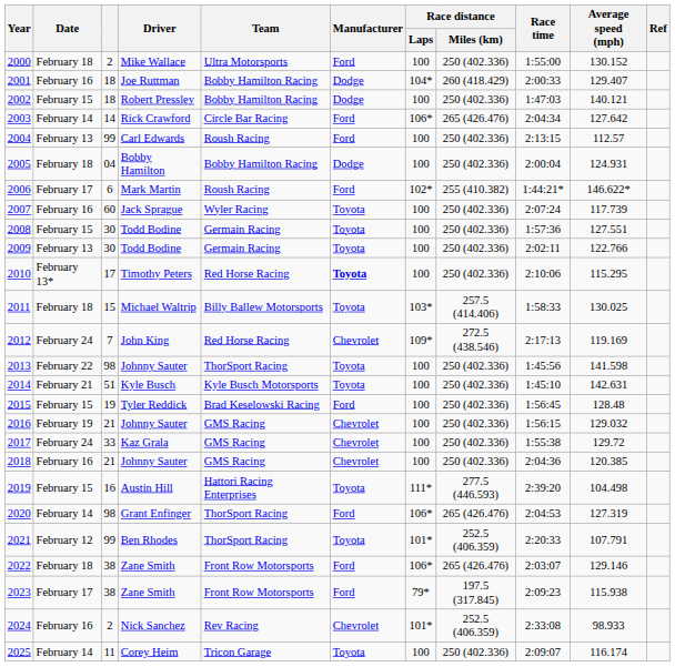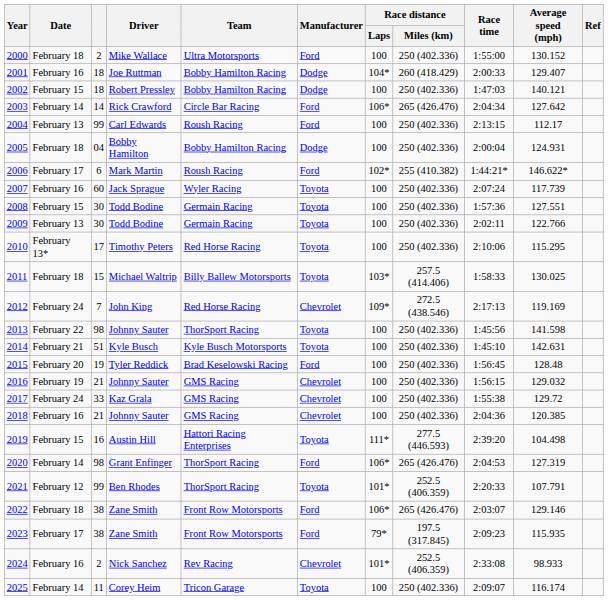2004 | Average speed (mph): 112.57 -> 112.17
2010 | Manufacturer: bold -> normal
2015 | Date: February 15 -> February 20
2023 | Average speed (mph): 115.938 -> 115.935
